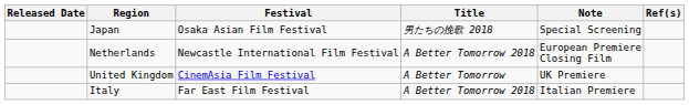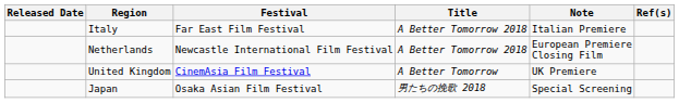rows swapped: Japan <-> Italy
